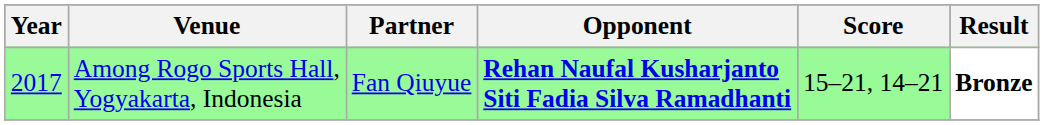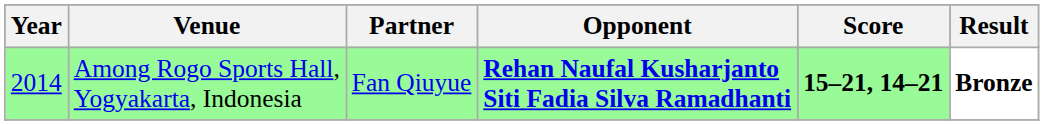Among Rogo Sports Hall, Yogyakarta, Indonesia | Year: 2017 -> 2014
Among Rogo Sports Hall, Yogyakarta, Indonesia | Score: normal -> bold
